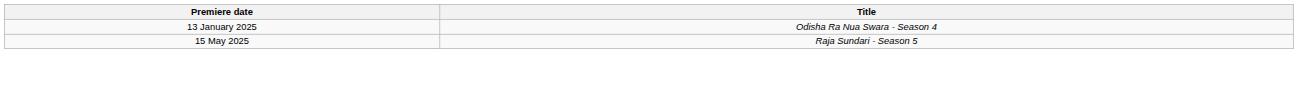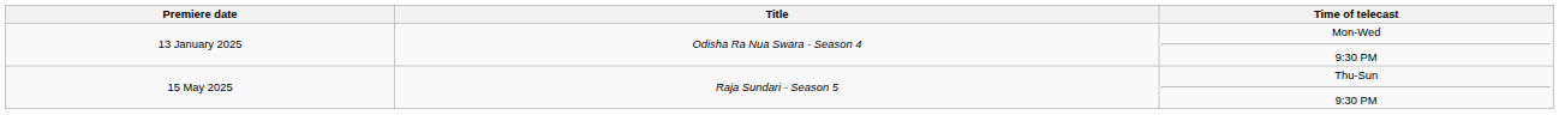+ column: Time of telecast | Mon-Wed 9:30 PM | Thu-Sun 9:30 PM
